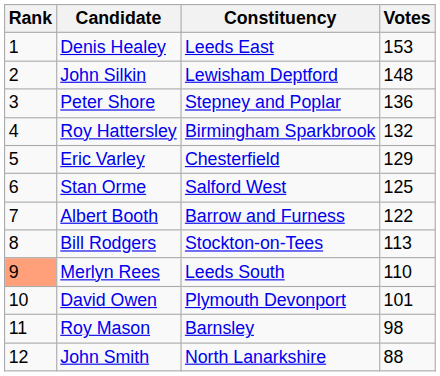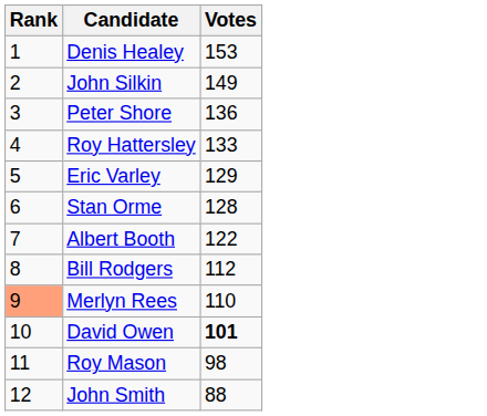- column: Constituency | Leeds East | Lewisham Deptford | Stepney and Poplar | Birmingham Sparkbrook | Chesterfield | Salford West | Barrow and Furness | Stockton-on-Tees | Leeds South | Plymouth Devonport | Barnsley | North Lanarkshire
John Silkin | Votes: 148 -> 149
Roy Hattersley | Votes: 132 -> 133
Stan Orme | Votes: 125 -> 128
Bill Rodgers | Votes: 113 -> 112
David Owen | Votes: normal -> bold
